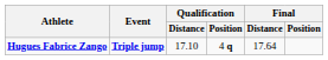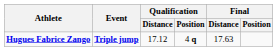Hugues Fabrice Zango | Qualification / Distance: 17.10 -> 17.12
Hugues Fabrice Zango | Final / Distance: 17.64 -> 17.63
